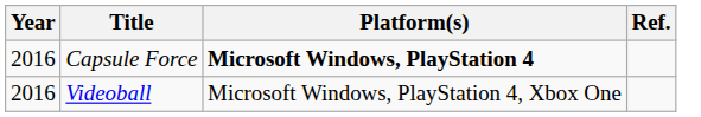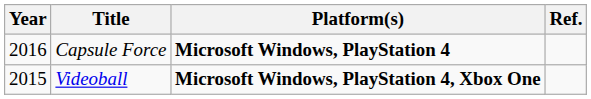Videoball | Year: 2016 -> 2015
Videoball | Platform(s): normal -> bold
